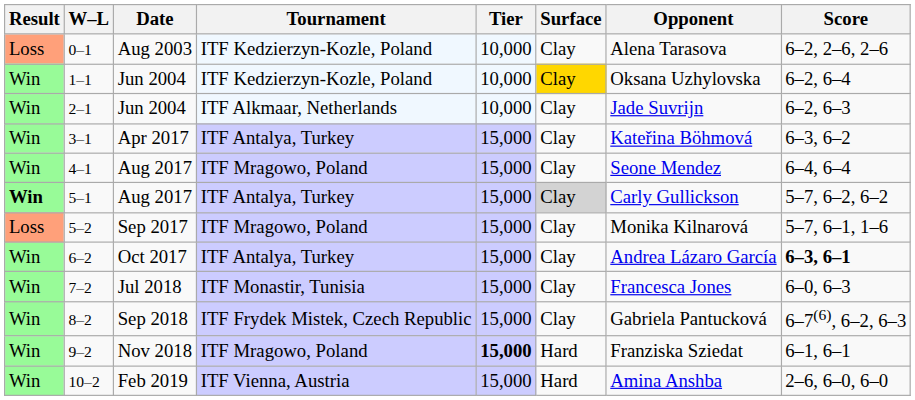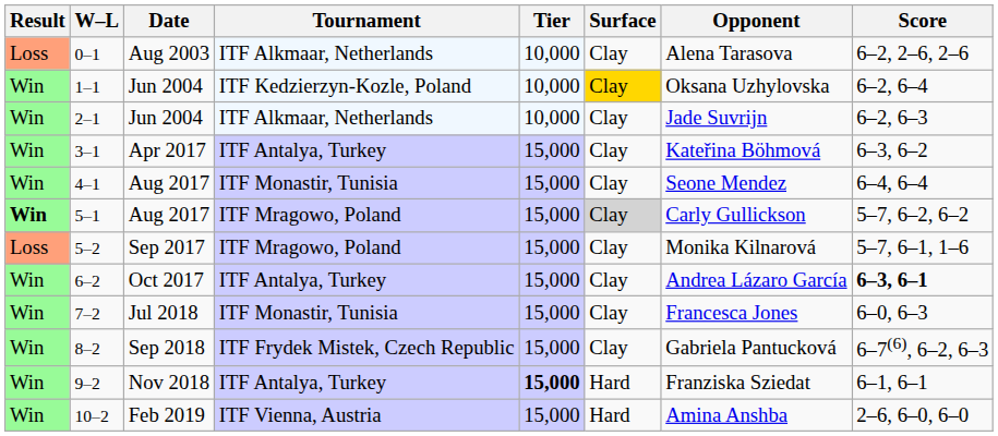0–1 | Tournament: ITF Kedzierzyn-Kozle, Poland -> ITF Alkmaar, Netherlands
4–1 | Tournament: ITF Mragowo, Poland -> ITF Monastir, Tunisia
5–1 | Tournament: ITF Antalya, Turkey -> ITF Mragowo, Poland
9–2 | Tournament: ITF Mragowo, Poland -> ITF Antalya, Turkey
